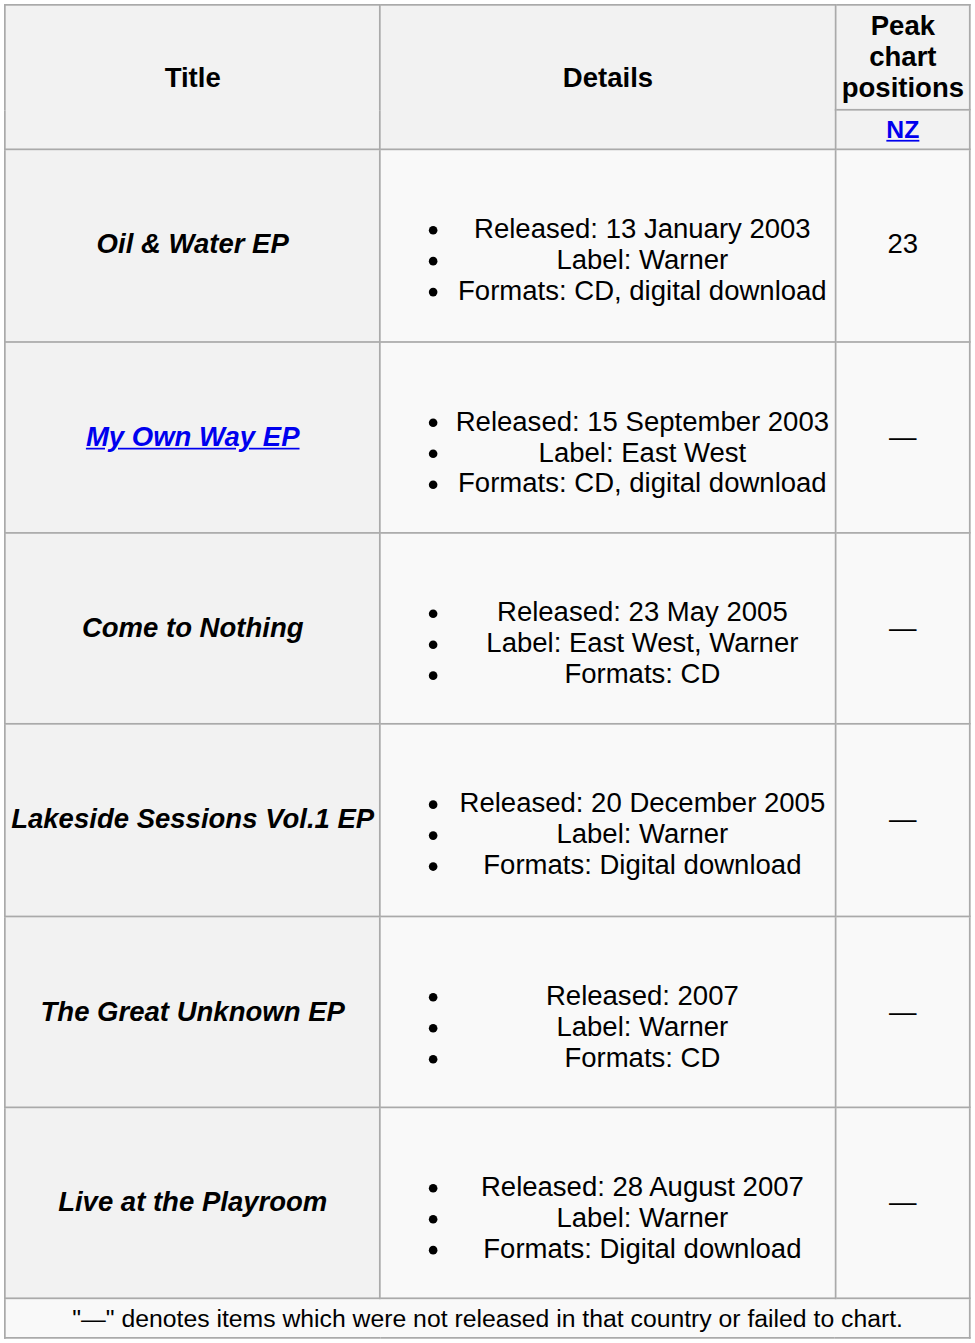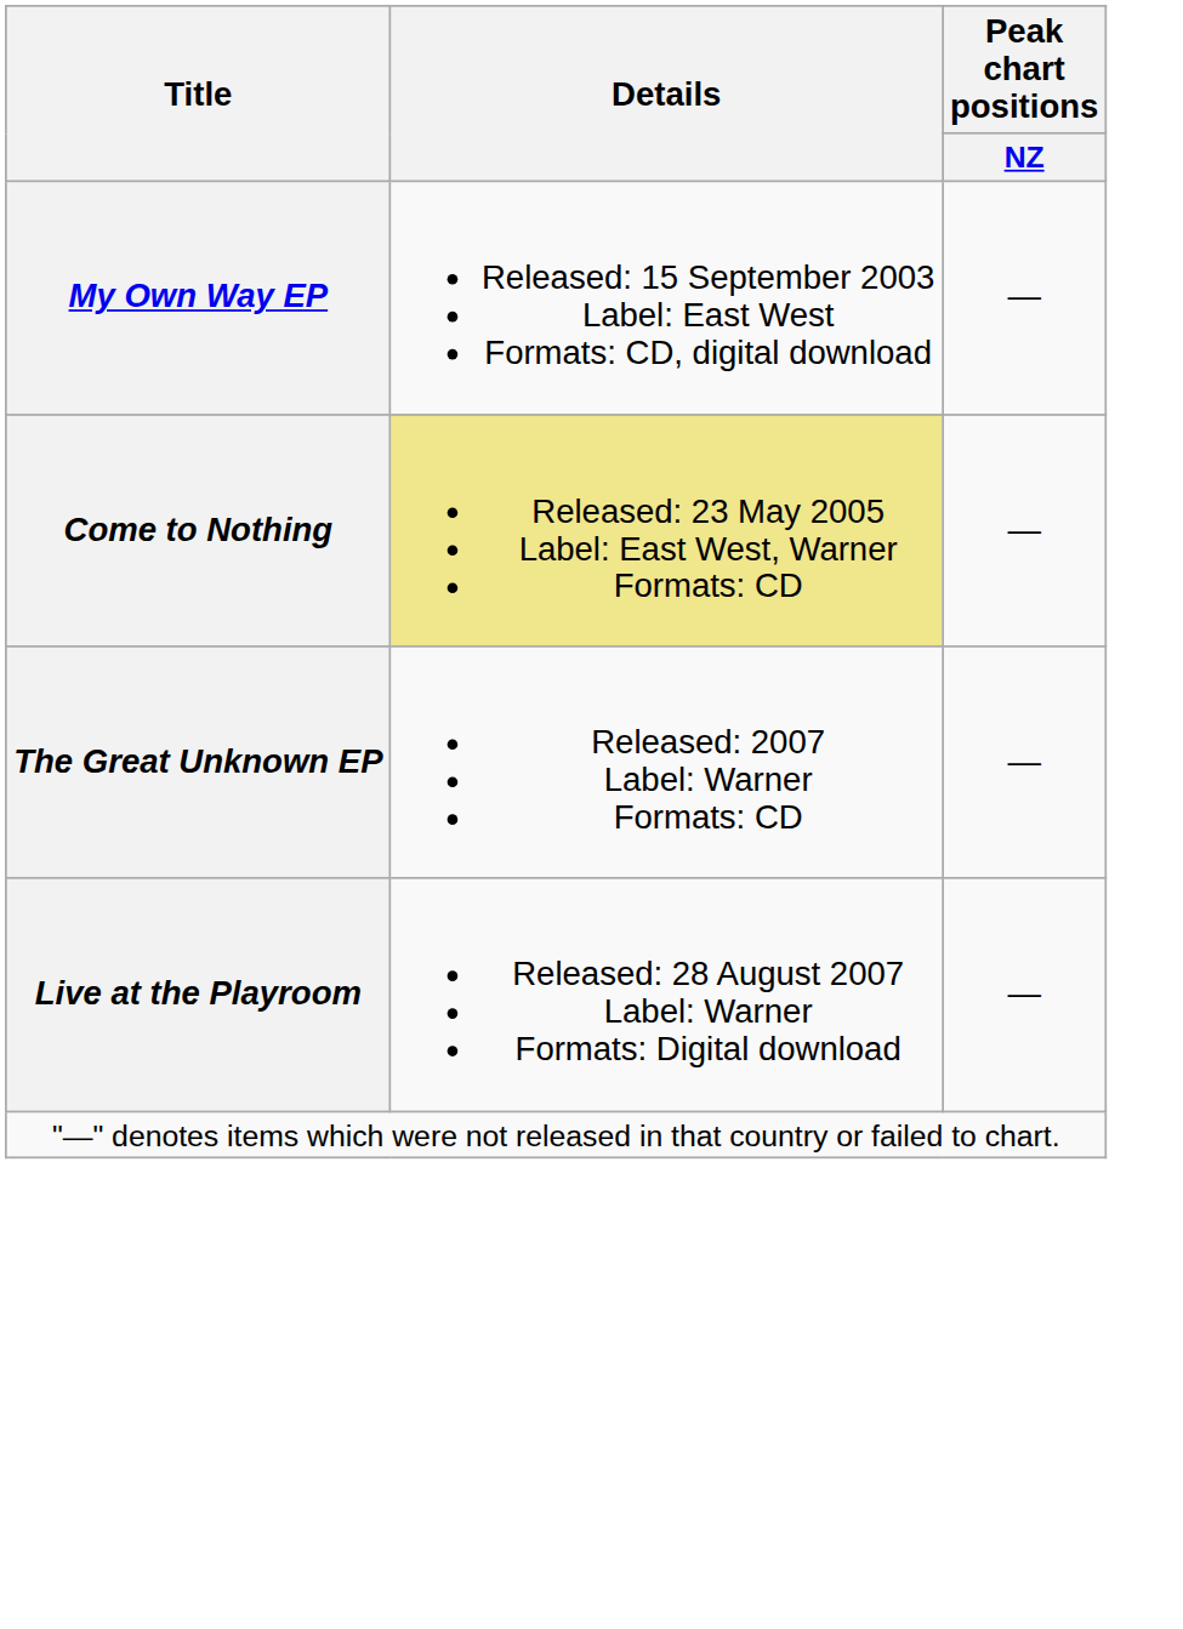- row: Oil & Water EP | Released: 13 January 2003 Label: Warner Formats: CD, digital download | 23
Come to Nothing | Details: no background -> khaki background
- row: Lakeside Sessions Vol.1 EP | Released: 20 December 2005 Label: Warner Formats: Digital download | —
